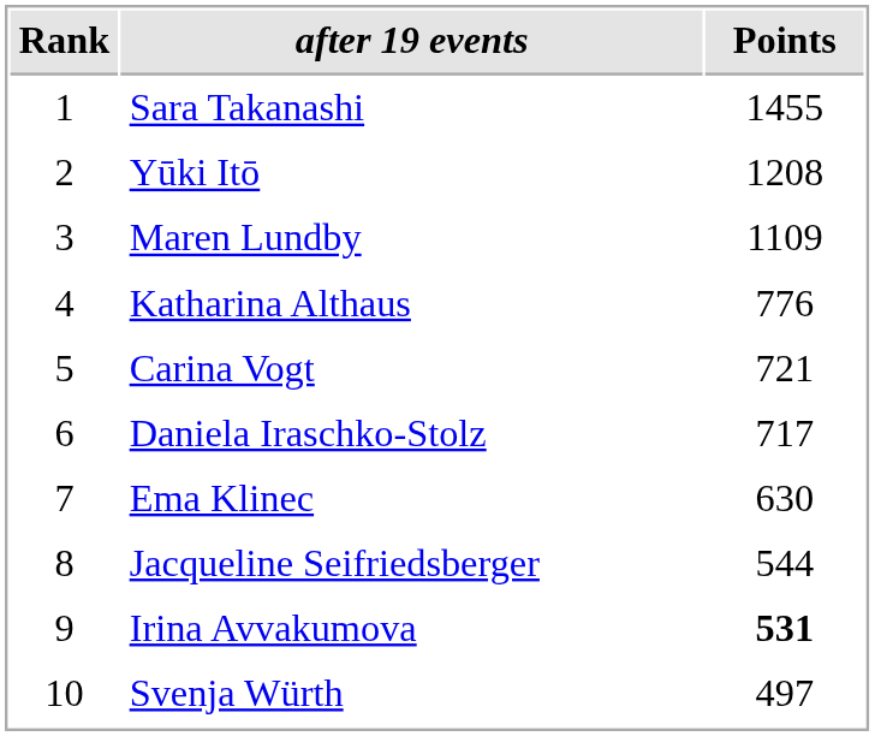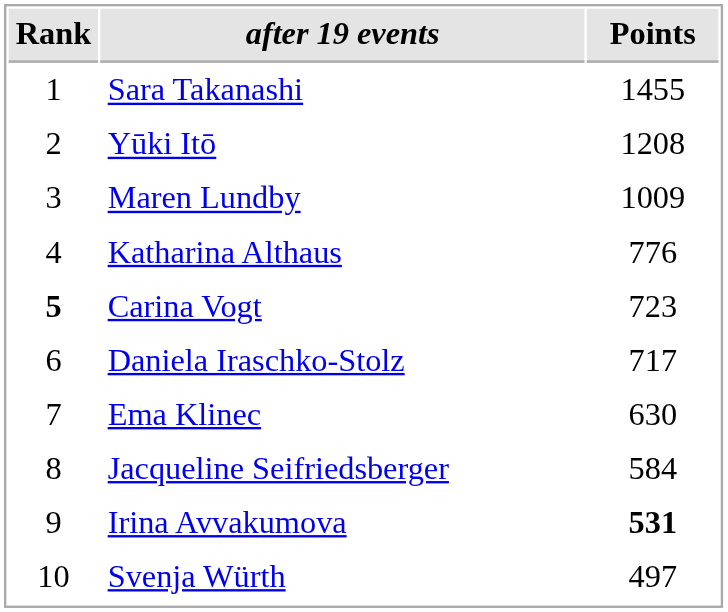Maren Lundby | Points: 1109 -> 1009
Carina Vogt | Rank: normal -> bold
Carina Vogt | Points: 721 -> 723
Jacqueline Seifriedsberger | Points: 544 -> 584
